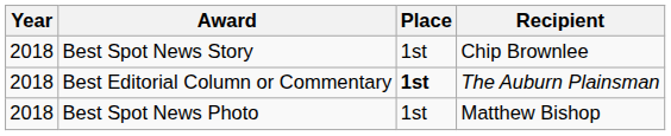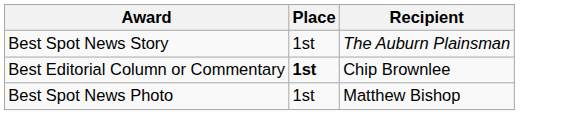- column: Year | 2018 | 2018 | 2018
Best Spot News Story | Recipient: Chip Brownlee -> The Auburn Plainsman
Best Editorial Column or Commentary | Recipient: The Auburn Plainsman -> Chip Brownlee
